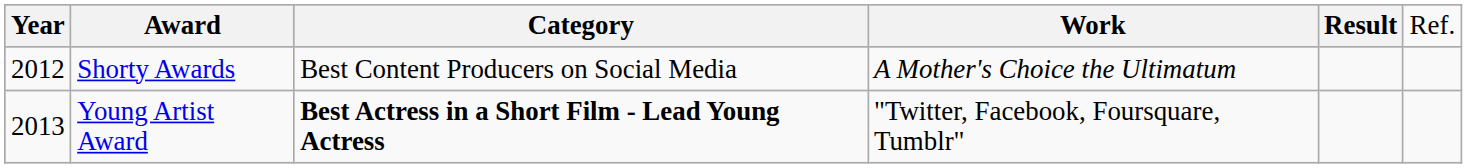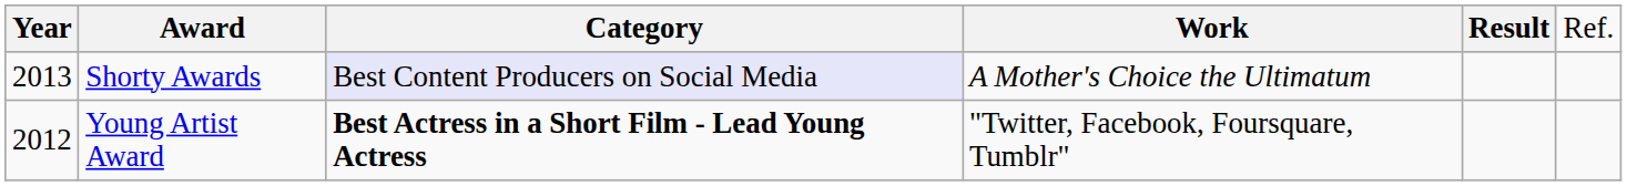Shorty Awards | column 1: 2012 -> 2013
Shorty Awards | column 3: no background -> lavender background
Young Artist Award | column 1: 2013 -> 2012
